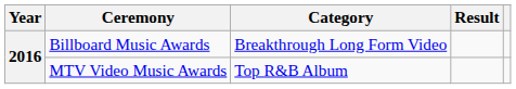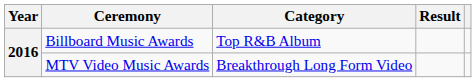Billboard Music Awards | Category: Breakthrough Long Form Video -> Top R&B Album
MTV Video Music Awards | Category: Top R&B Album -> Breakthrough Long Form Video
